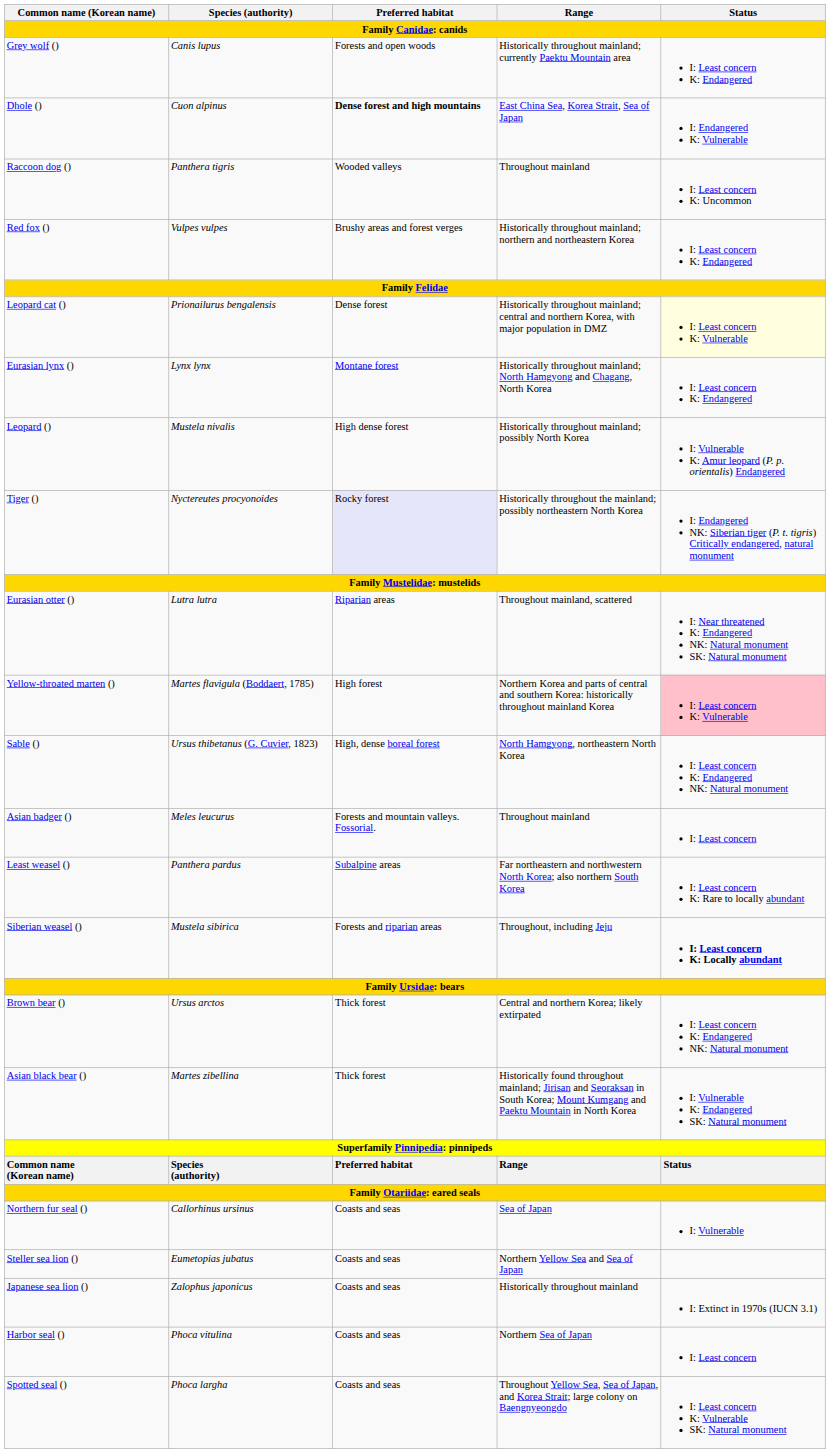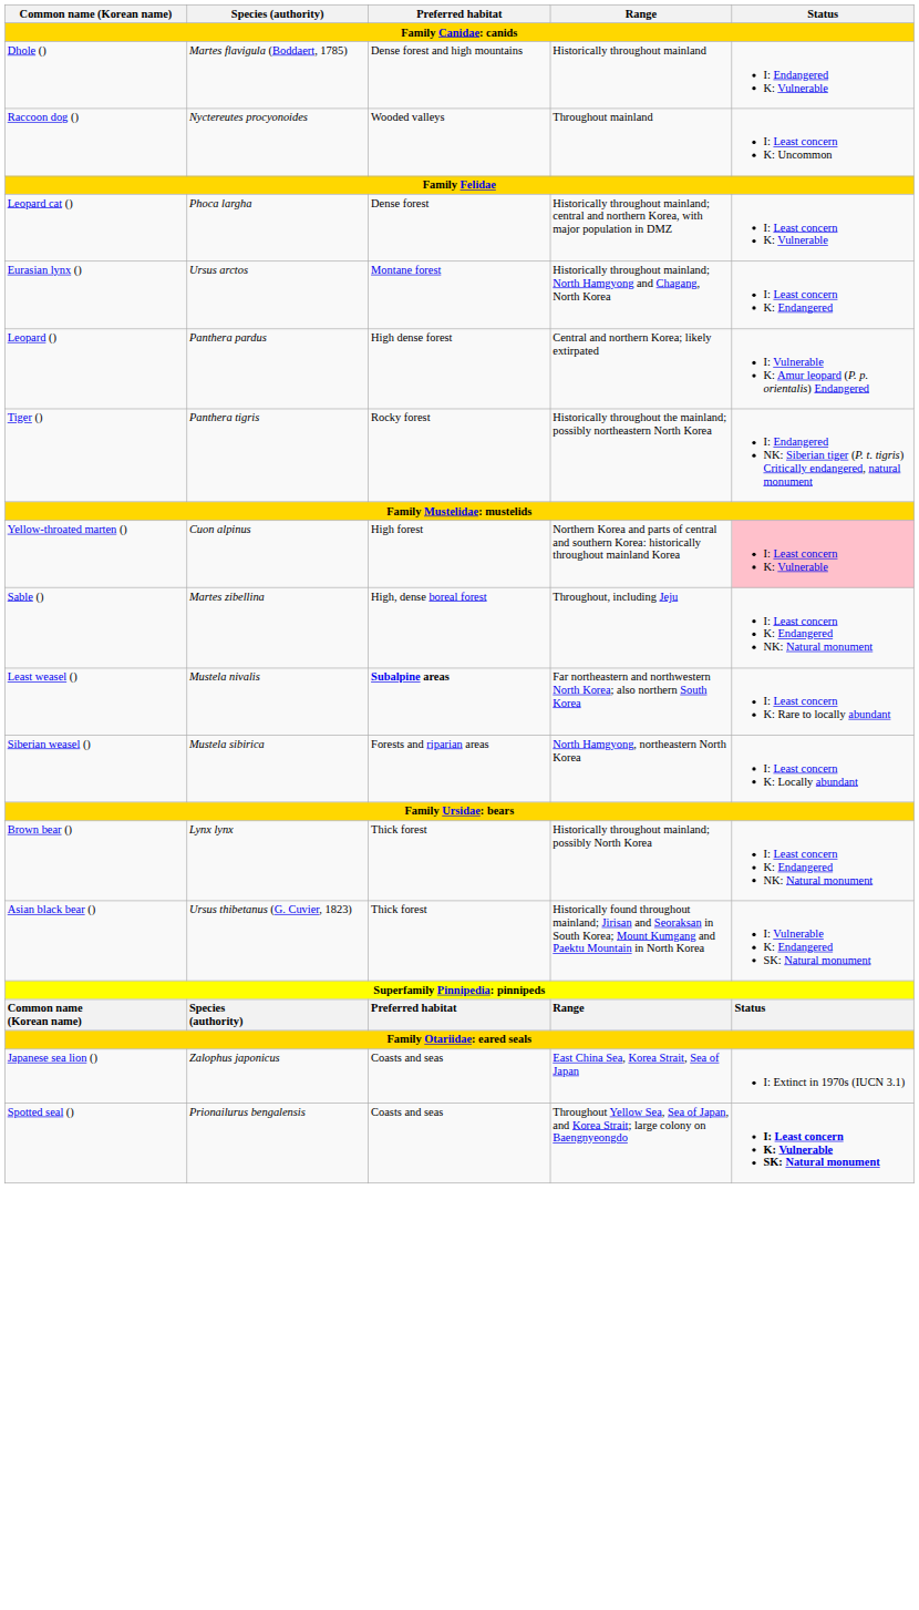- row: Grey wolf () | Canis lupus | Forests and open woods | Historically throughout mainland; currently Paektu Mountain area | I: Least concern K: Endangered
Dhole () | Species (authority): Cuon alpinus -> Martes flavigula (Boddaert, 1785)
Dhole () | Preferred habitat: bold -> normal
Dhole () | Range: East China Sea, Korea Strait, Sea of Japan -> Historically throughout mainland
Raccoon dog () | Species (authority): Panthera tigris -> Nyctereutes procyonoides
- row: Red fox () | Vulpes vulpes | Brushy areas and forest verges | Historically throughout mainland; northern and northeastern Korea | I: Least concern K: Endangered
Leopard cat () | Species (authority): Prionailurus bengalensis -> Phoca largha
Leopard cat () | Status: lightyellow background -> no background
Eurasian lynx () | Species (authority): Lynx lynx -> Ursus arctos
Leopard () | Species (authority): Mustela nivalis -> Panthera pardus
Leopard () | Range: Historically throughout mainland; possibly North Korea -> Central and northern Korea; likely extirpated
Tiger () | Species (authority): Nyctereutes procyonoides -> Panthera tigris
Tiger () | Preferred habitat: lavender background -> no background
- row: Eurasian otter () | Lutra lutra | Riparian areas | Throughout mainland, scattered | I: Near threatened K: Endangered NK: Natural monument SK: Natural monument
Yellow-throated marten () | Species (authority): Martes flavigula (Boddaert, 1785) -> Cuon alpinus
Sable () | Species (authority): Ursus thibetanus (G. Cuvier, 1823) -> Martes zibellina
Sable () | Range: North Hamgyong, northeastern North Korea -> Throughout, including Jeju
- row: Asian badger () | Meles leucurus | Forests and mountain valleys. Fossorial. | Throughout mainland | I: Least concern
Least weasel () | Species (authority): Panthera pardus -> Mustela nivalis
Least weasel () | Preferred habitat: normal -> bold
Siberian weasel () | Range: Throughout, including Jeju -> North Hamgyong, northeastern North Korea
Siberian weasel () | Status: bold -> normal
Brown bear () | Species (authority): Ursus arctos -> Lynx lynx
Brown bear () | Range: Central and northern Korea; likely extirpated -> Historically throughout mainland; possibly North Korea
Asian black bear () | Species (authority): Martes zibellina -> Ursus thibetanus (G. Cuvier, 1823)
- row: Northern fur seal () | Callorhinus ursinus | Coasts and seas | Sea of Japan | I: Vulnerable
- row: Steller sea lion () | Eumetopias jubatus | Coasts and seas | Northern Yellow Sea and Sea of Japan
Japanese sea lion () | Range: Historically throughout mainland -> East China Sea, Korea Strait, Sea of Japan
- row: Harbor seal () | Phoca vitulina | Coasts and seas | Northern Sea of Japan | I: Least concern
Spotted seal () | Species (authority): Phoca largha -> Prionailurus bengalensis
Spotted seal () | Status: normal -> bold
